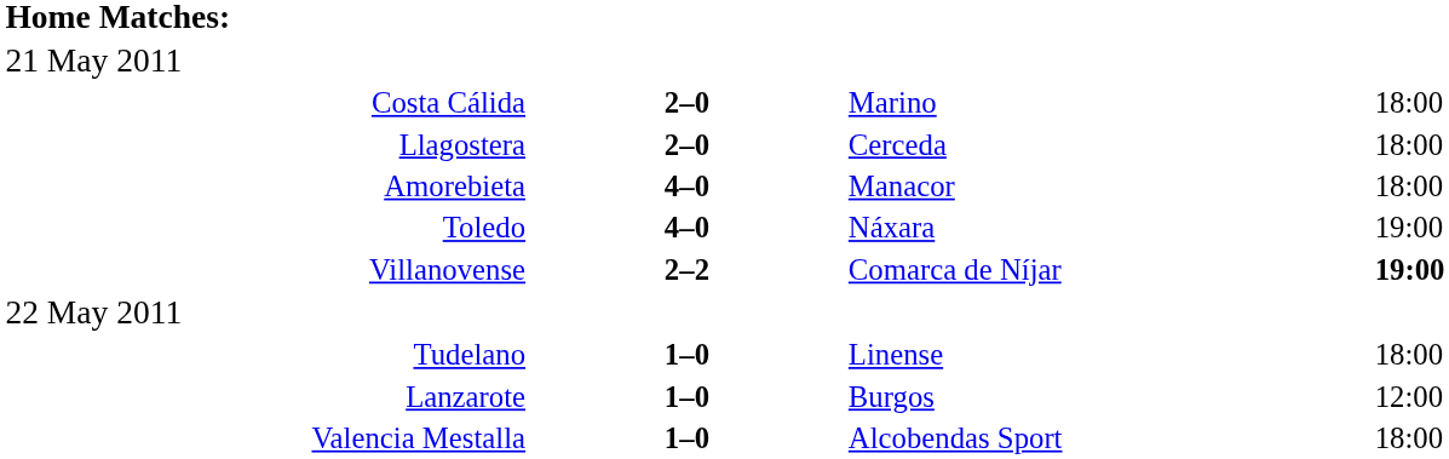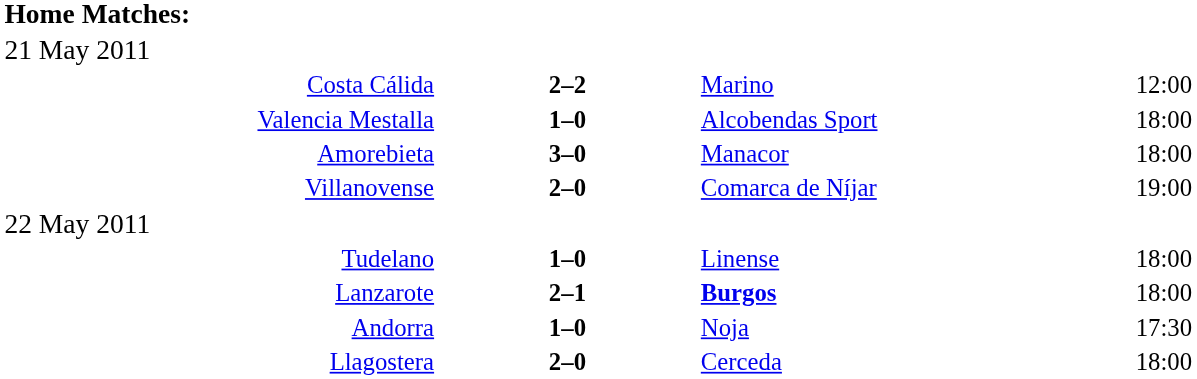Costa Cálida | column 2: 2–0 -> 2–2
Costa Cálida | column 4: 18:00 -> 12:00
rows swapped: Valencia Mestalla <-> Llagostera
Amorebieta | column 2: 4–0 -> 3–0
- row: Toledo | 4–0 | Náxara | 19:00
Villanovense | column 2: 2–2 -> 2–0
Villanovense | column 4: bold -> normal
Lanzarote | column 2: 1–0 -> 2–1
Lanzarote | column 3: normal -> bold
Lanzarote | column 4: 12:00 -> 18:00
+ row: Andorra | 1–0 | Noja | 17:30
